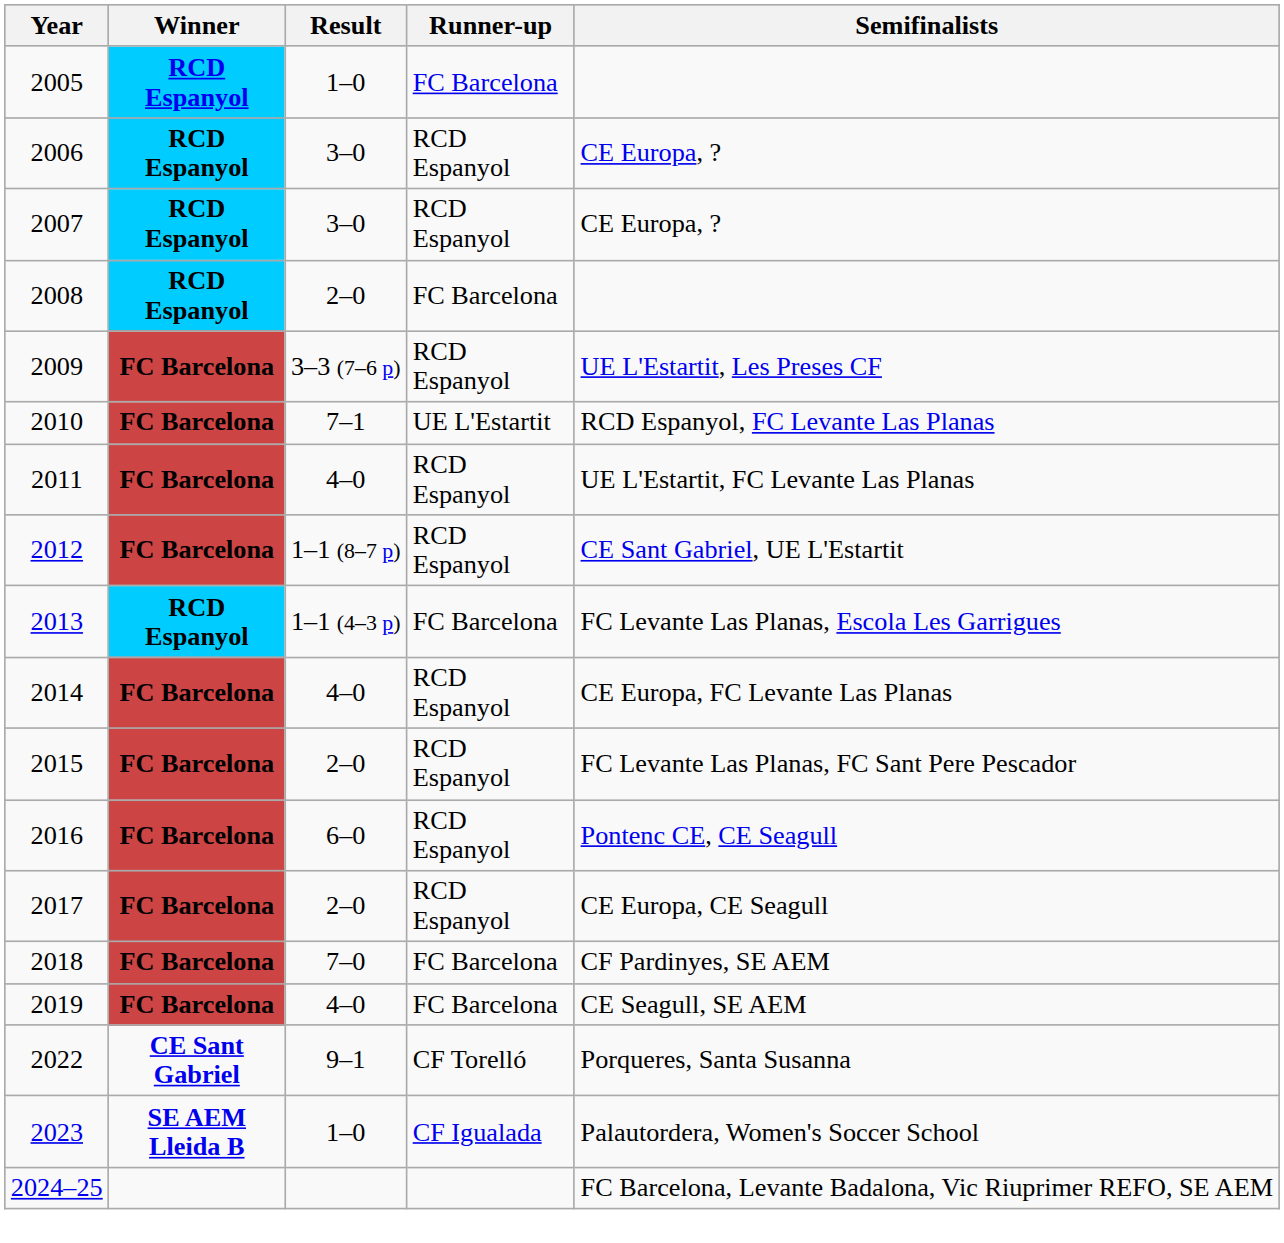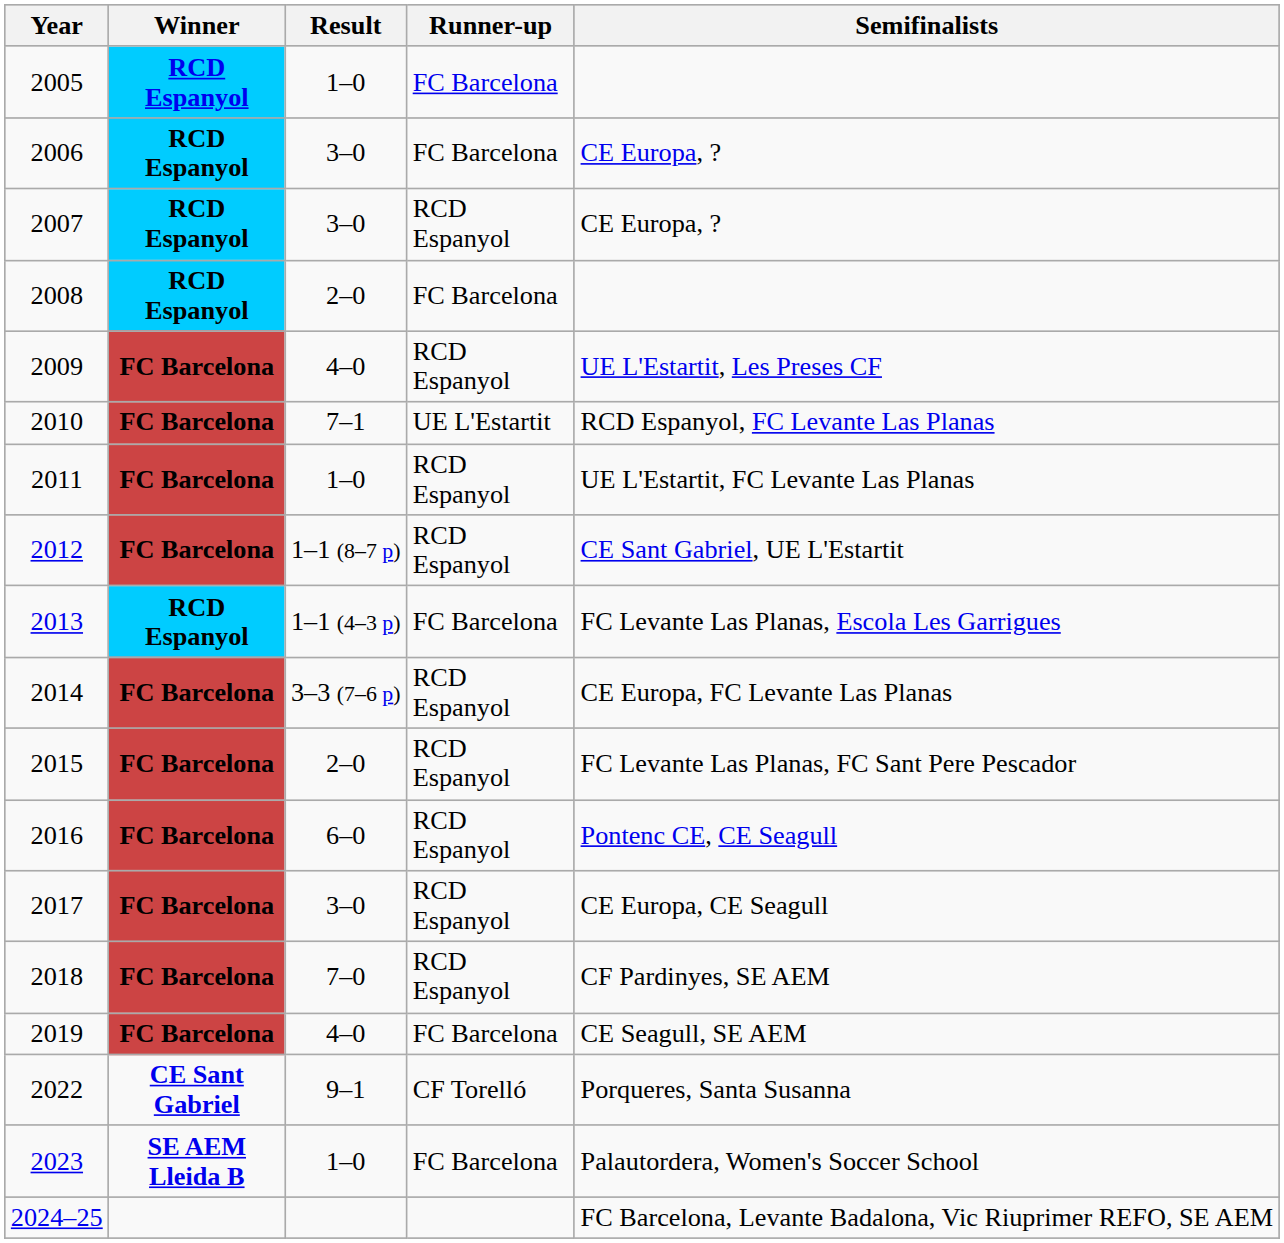2006 | Runner-up: RCD Espanyol -> FC Barcelona
2009 | Result: 3–3 (7–6 p) -> 4–0
2011 | Result: 4–0 -> 1–0
2014 | Result: 4–0 -> 3–3 (7–6 p)
2017 | Result: 2–0 -> 3–0
2018 | Runner-up: FC Barcelona -> RCD Espanyol
2023 | Runner-up: CF Igualada -> FC Barcelona
